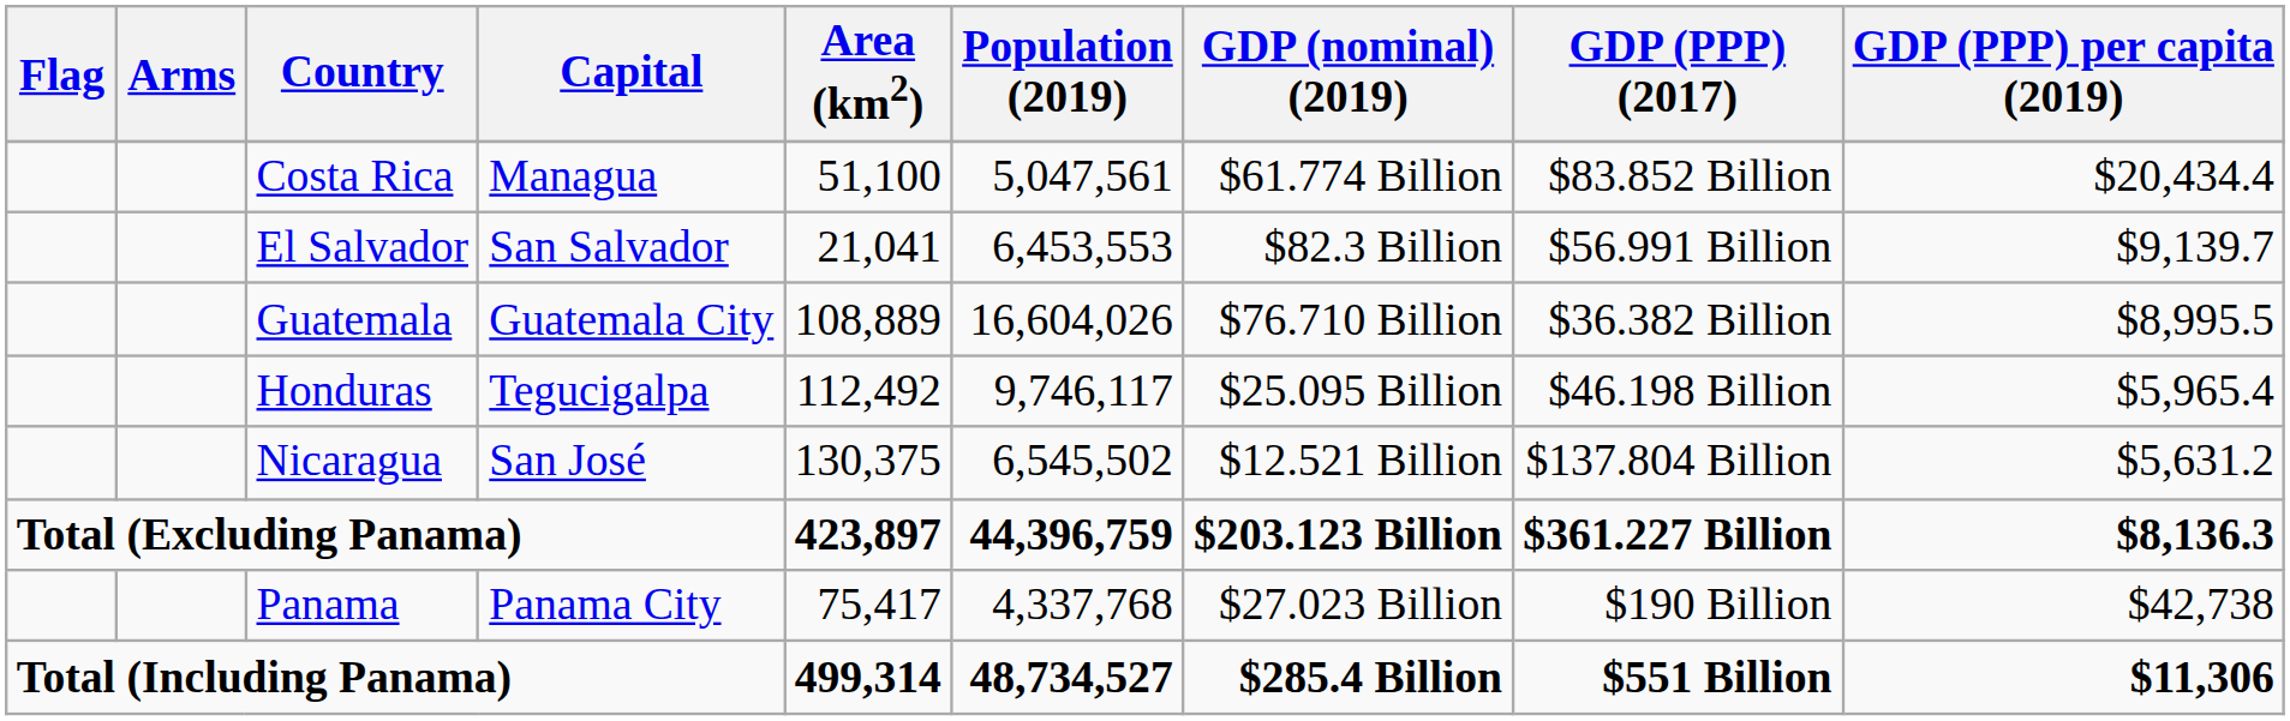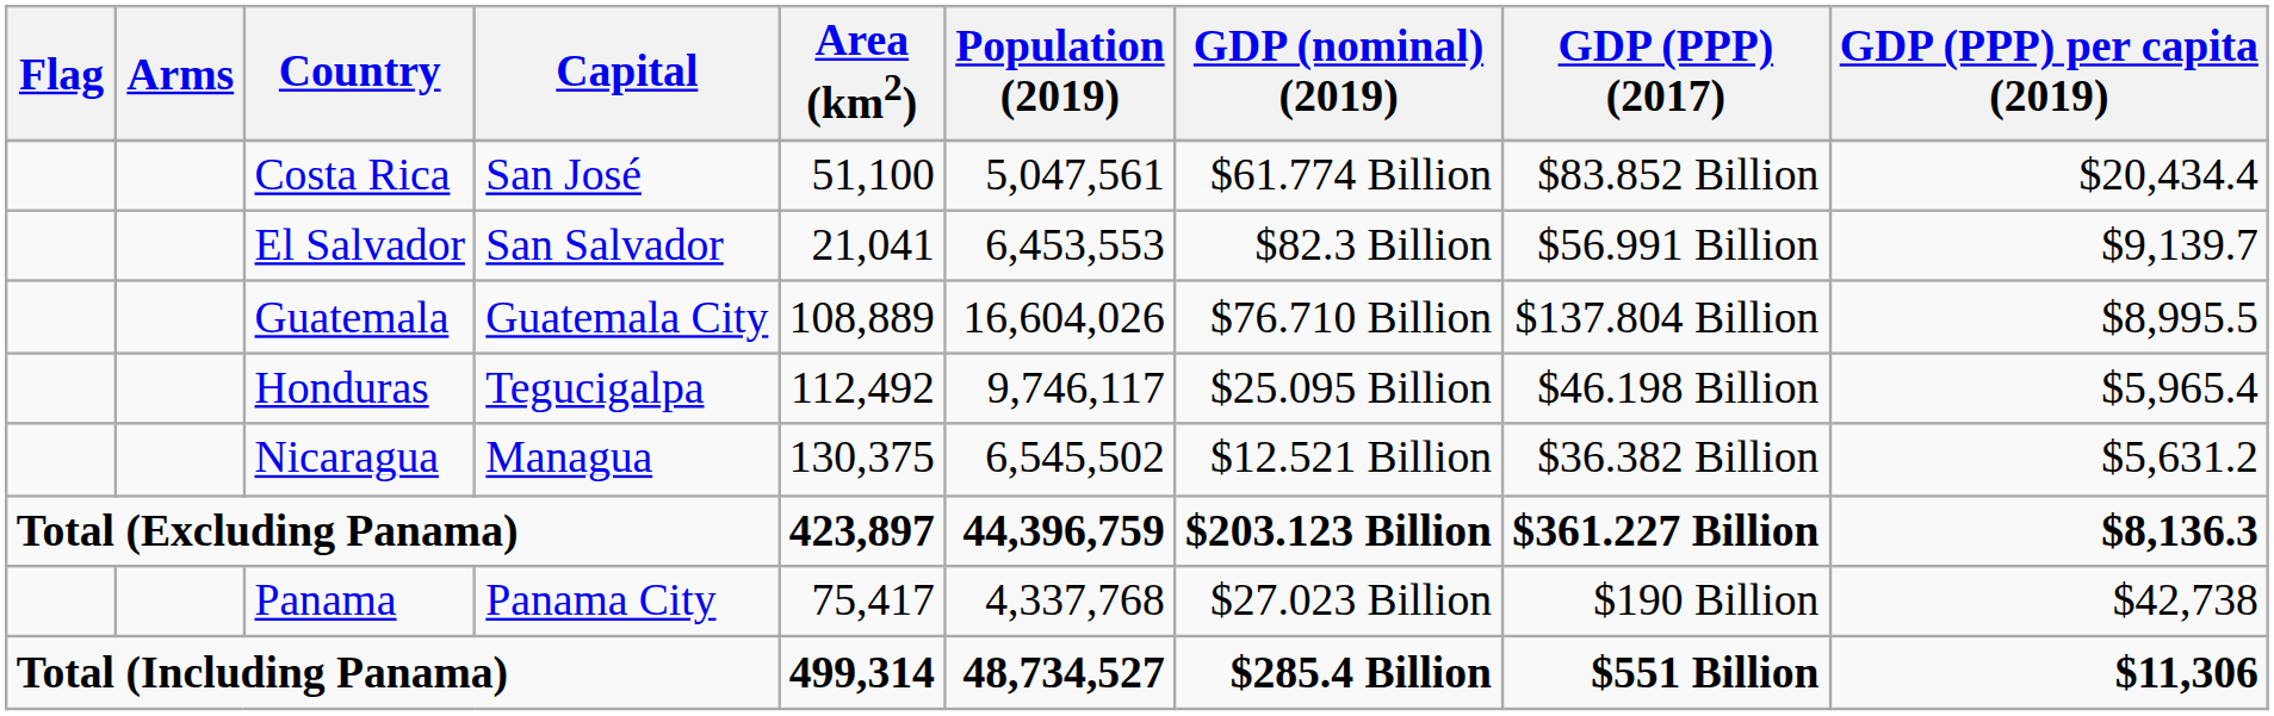Costa Rica | Capital: Managua -> San José
Guatemala | GDP (PPP) (2017): $36.382 Billion -> $137.804 Billion
Nicaragua | Capital: San José -> Managua
Nicaragua | GDP (PPP) (2017): $137.804 Billion -> $36.382 Billion
